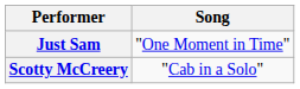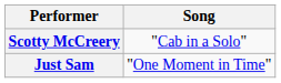rows swapped: Just Sam <-> Scotty McCreery
